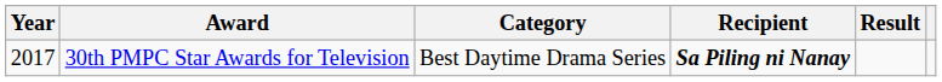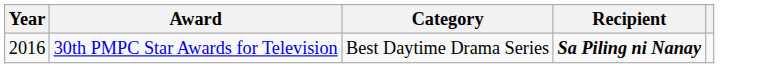- column: Result
30th PMPC Star Awards for Television | Year: 2017 -> 2016
